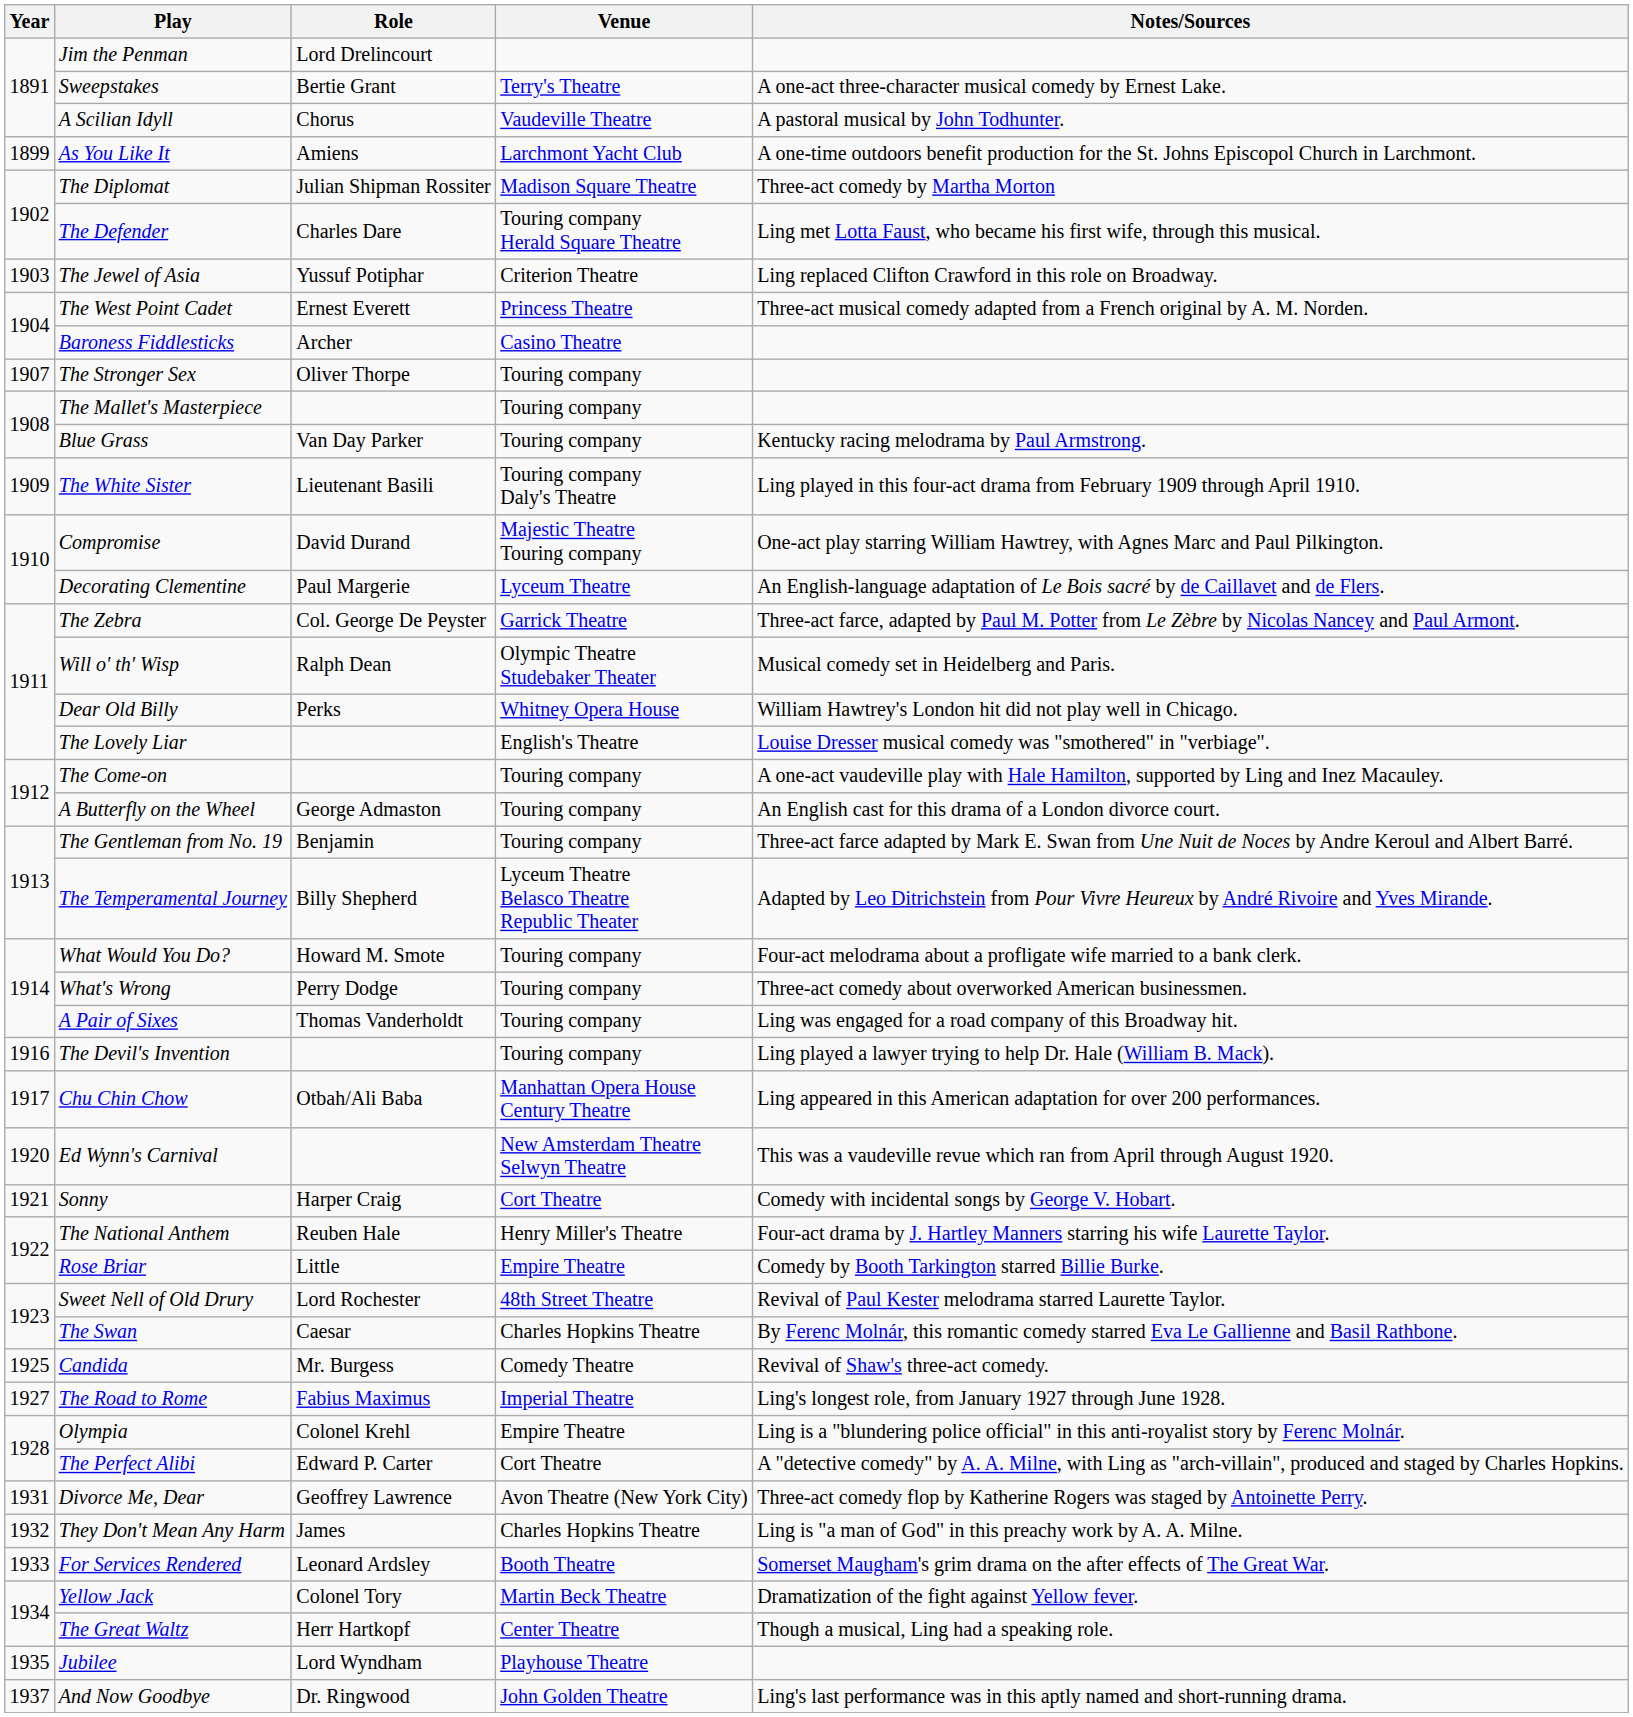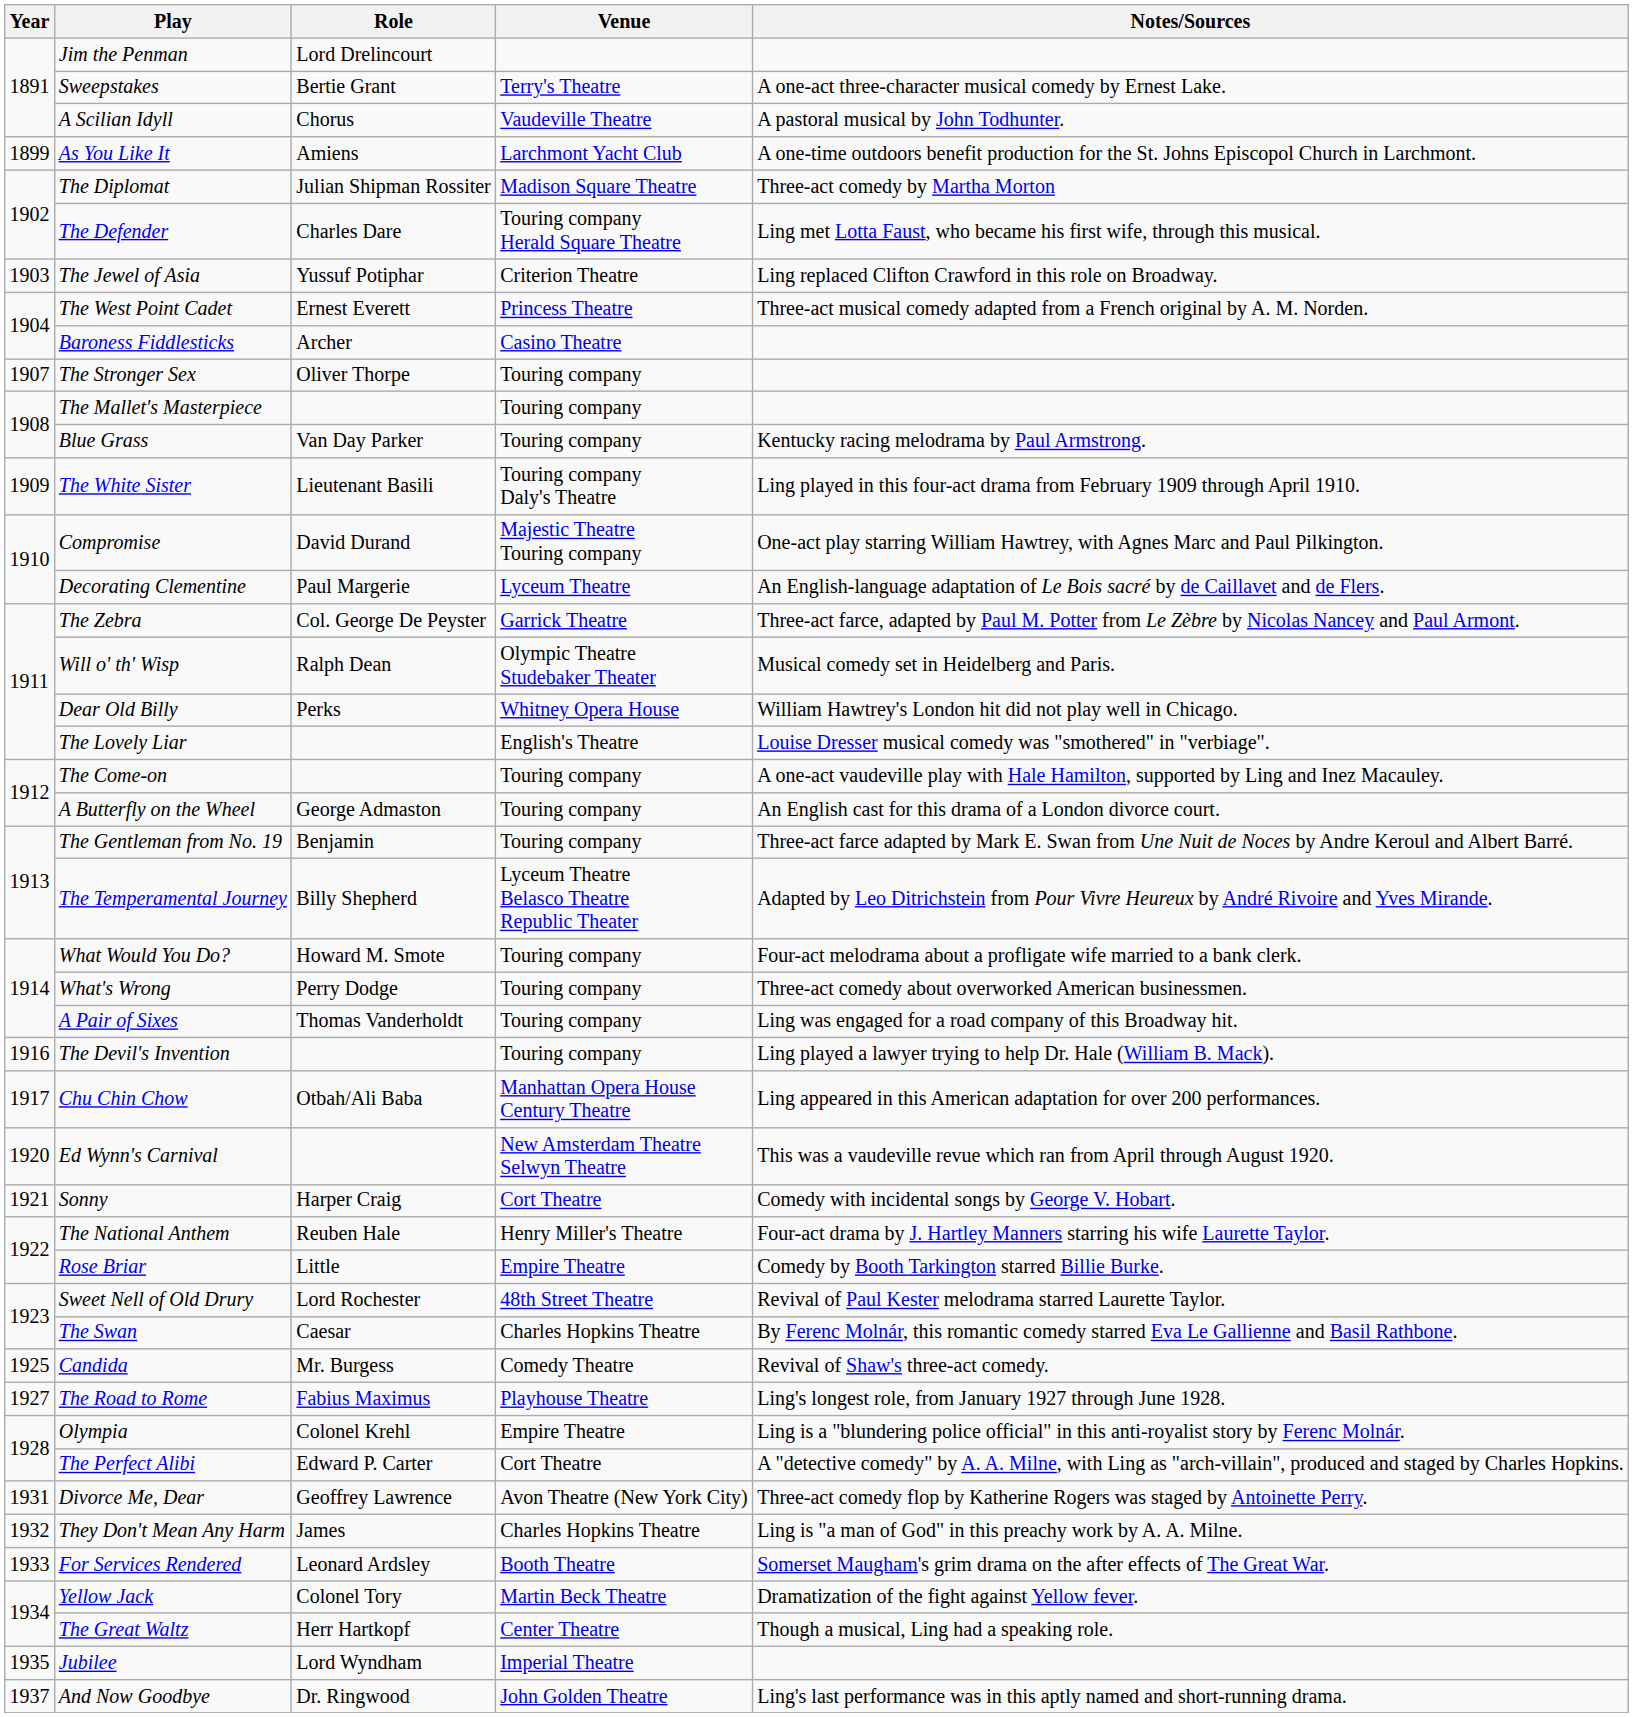The Road to Rome | Venue: Imperial Theatre -> Playhouse Theatre
Jubilee | Venue: Playhouse Theatre -> Imperial Theatre
